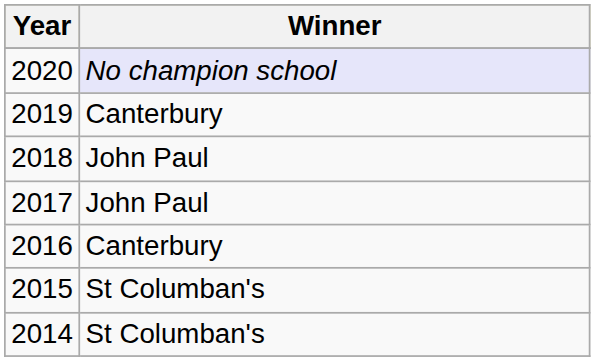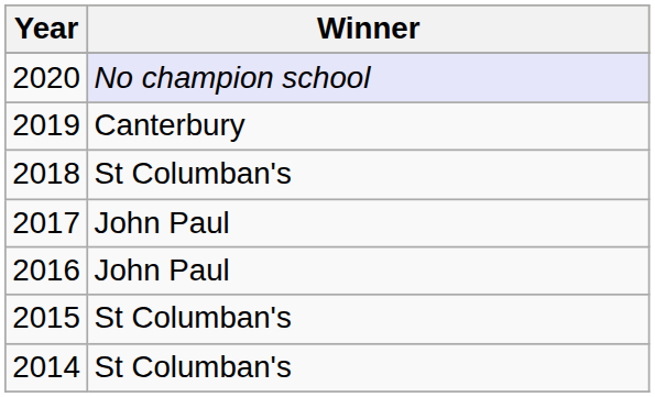2018 | Winner: John Paul -> St Columban's
2016 | Winner: Canterbury -> John Paul
